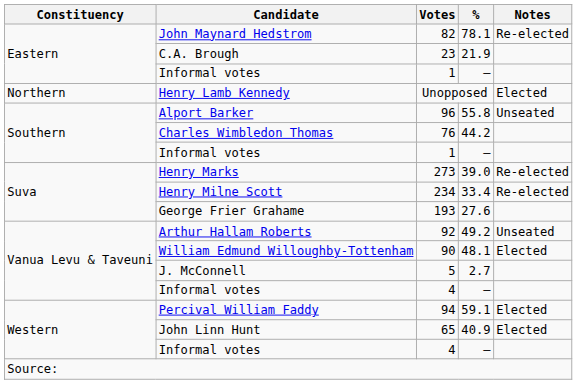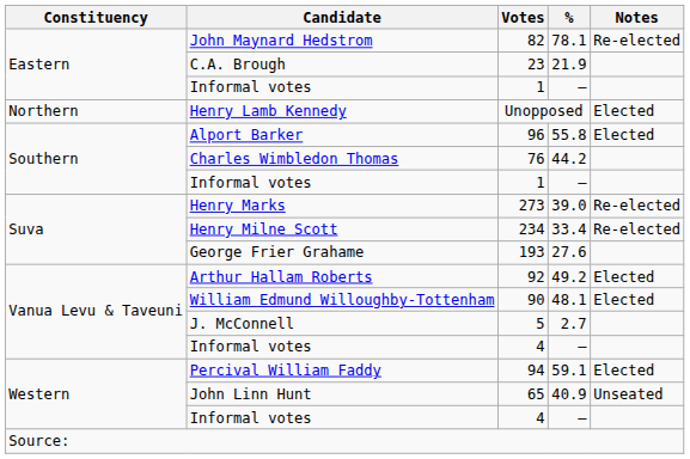96 | Notes: Unseated -> Elected
92 | Notes: Unseated -> Elected
65 | Notes: Elected -> Unseated
